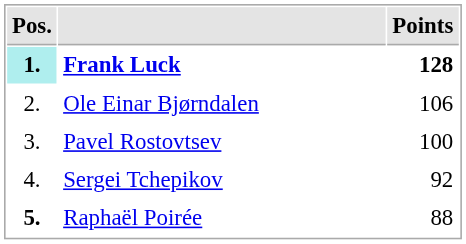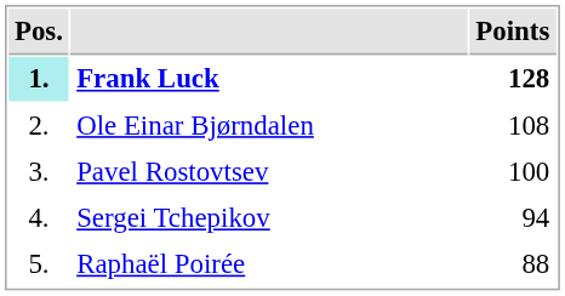Ole Einar Bjørndalen | Points: 106 -> 108
Sergei Tchepikov | Points: 92 -> 94
Raphaël Poirée | Pos.: bold -> normal
